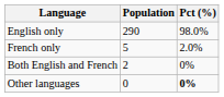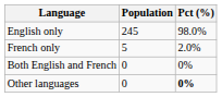English only | Population: 290 -> 245
Both English and French | Population: 2 -> 0
